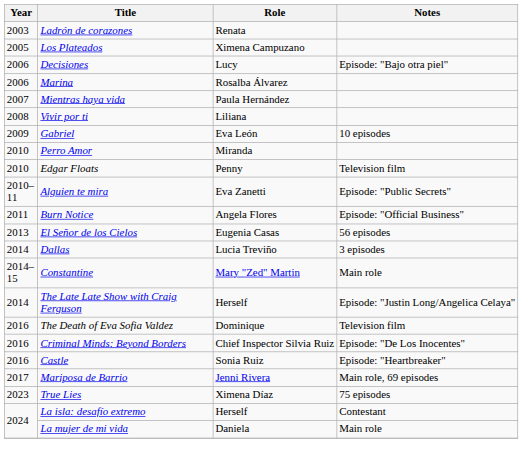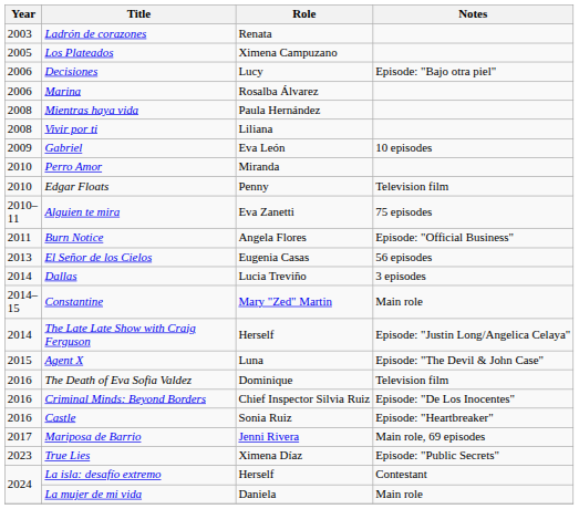Mientras haya vida | Year: 2007 -> 2008
Alguien te mira | Notes: Episode: "Public Secrets" -> 75 episodes
+ row: 2015 | Agent X | Luna | Episode: "The Devil & John Case"
True Lies | Notes: 75 episodes -> Episode: "Public Secrets"
